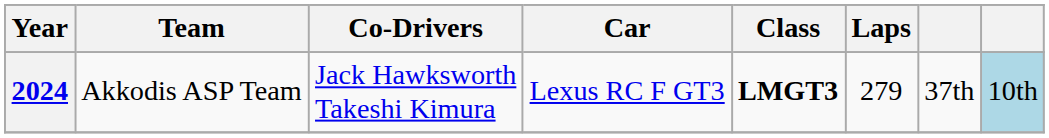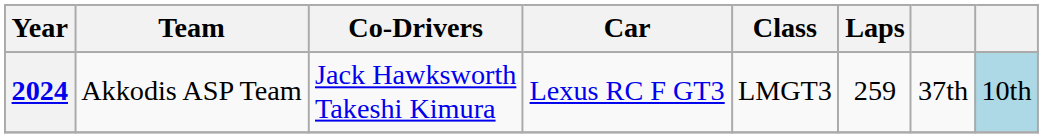2024 | Class: bold -> normal
2024 | Laps: 279 -> 259
